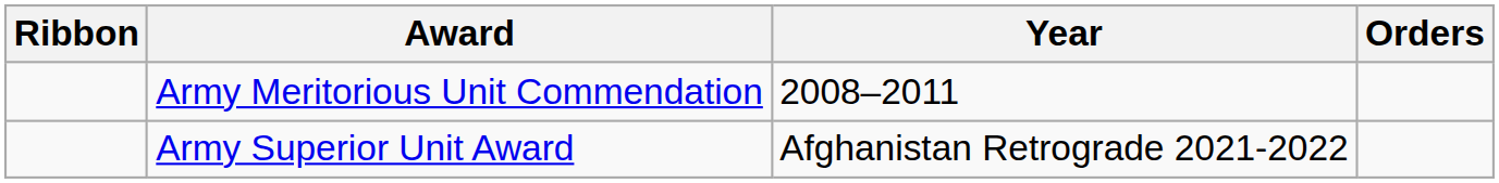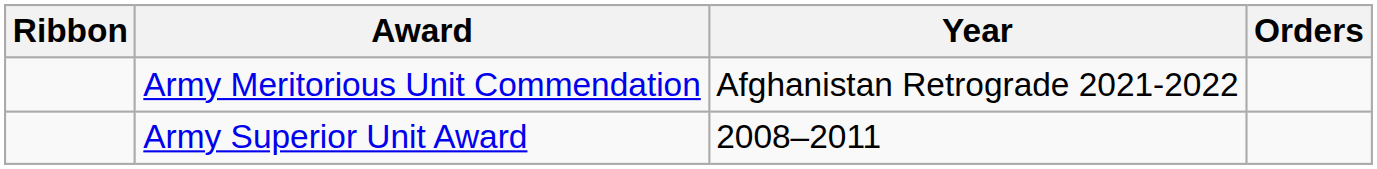Army Meritorious Unit Commendation | Year: 2008–2011 -> Afghanistan Retrograde 2021-2022
Army Superior Unit Award | Year: Afghanistan Retrograde 2021-2022 -> 2008–2011
